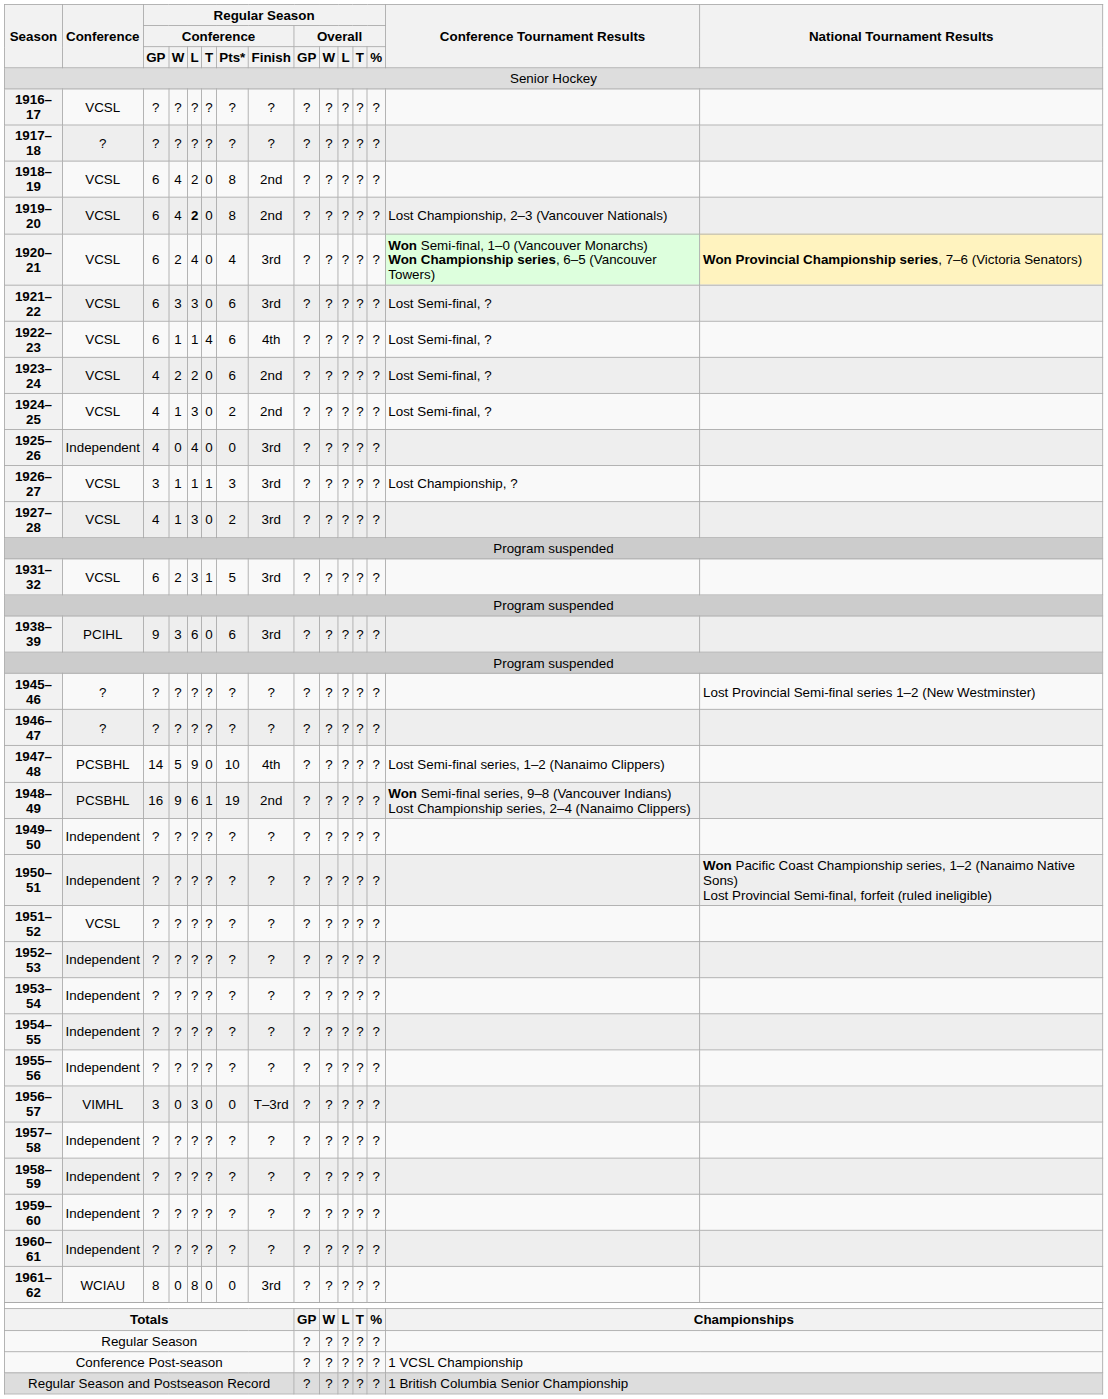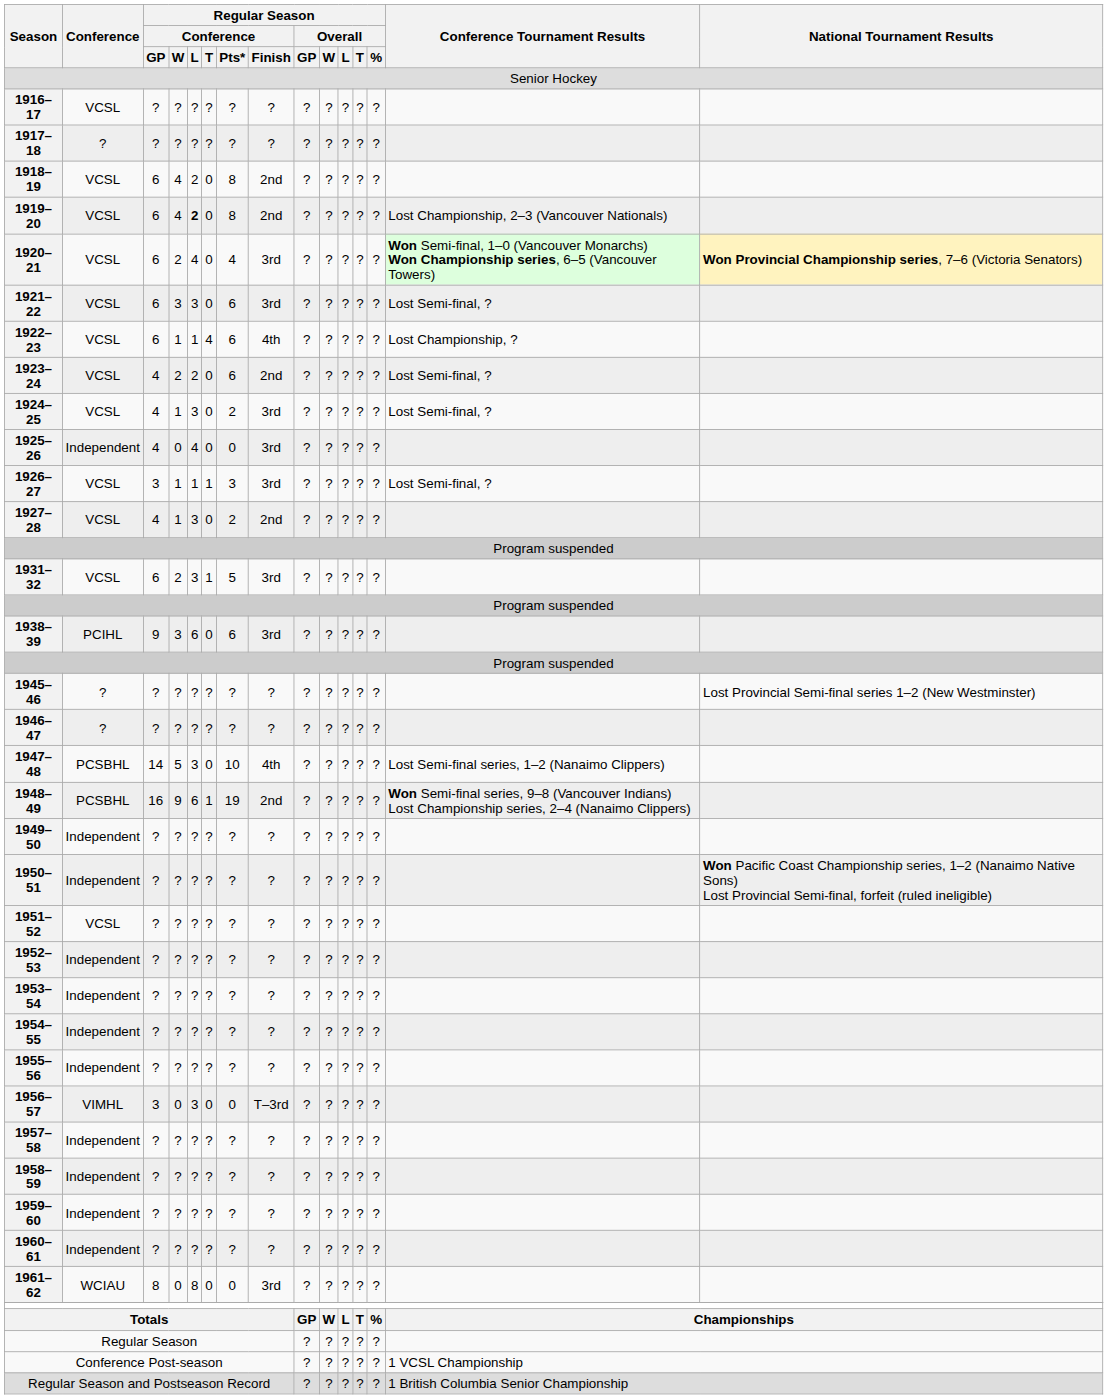1922–23 | Conference Tournament Results: Lost Semi-final, ? -> Lost Championship, ?
1924–25 | Regular Season / Conference / Finish: 2nd -> 3rd
1926–27 | Conference Tournament Results: Lost Championship, ? -> Lost Semi-final, ?
1927–28 | Regular Season / Conference / Finish: 3rd -> 2nd
1947–48 | Regular Season / Conference / L: 9 -> 3
